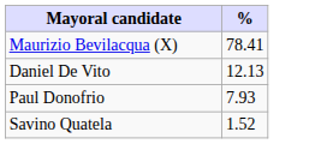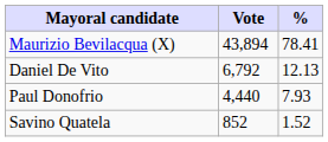+ column: Vote | 43,894 | 6,792 | 4,440 | 852
